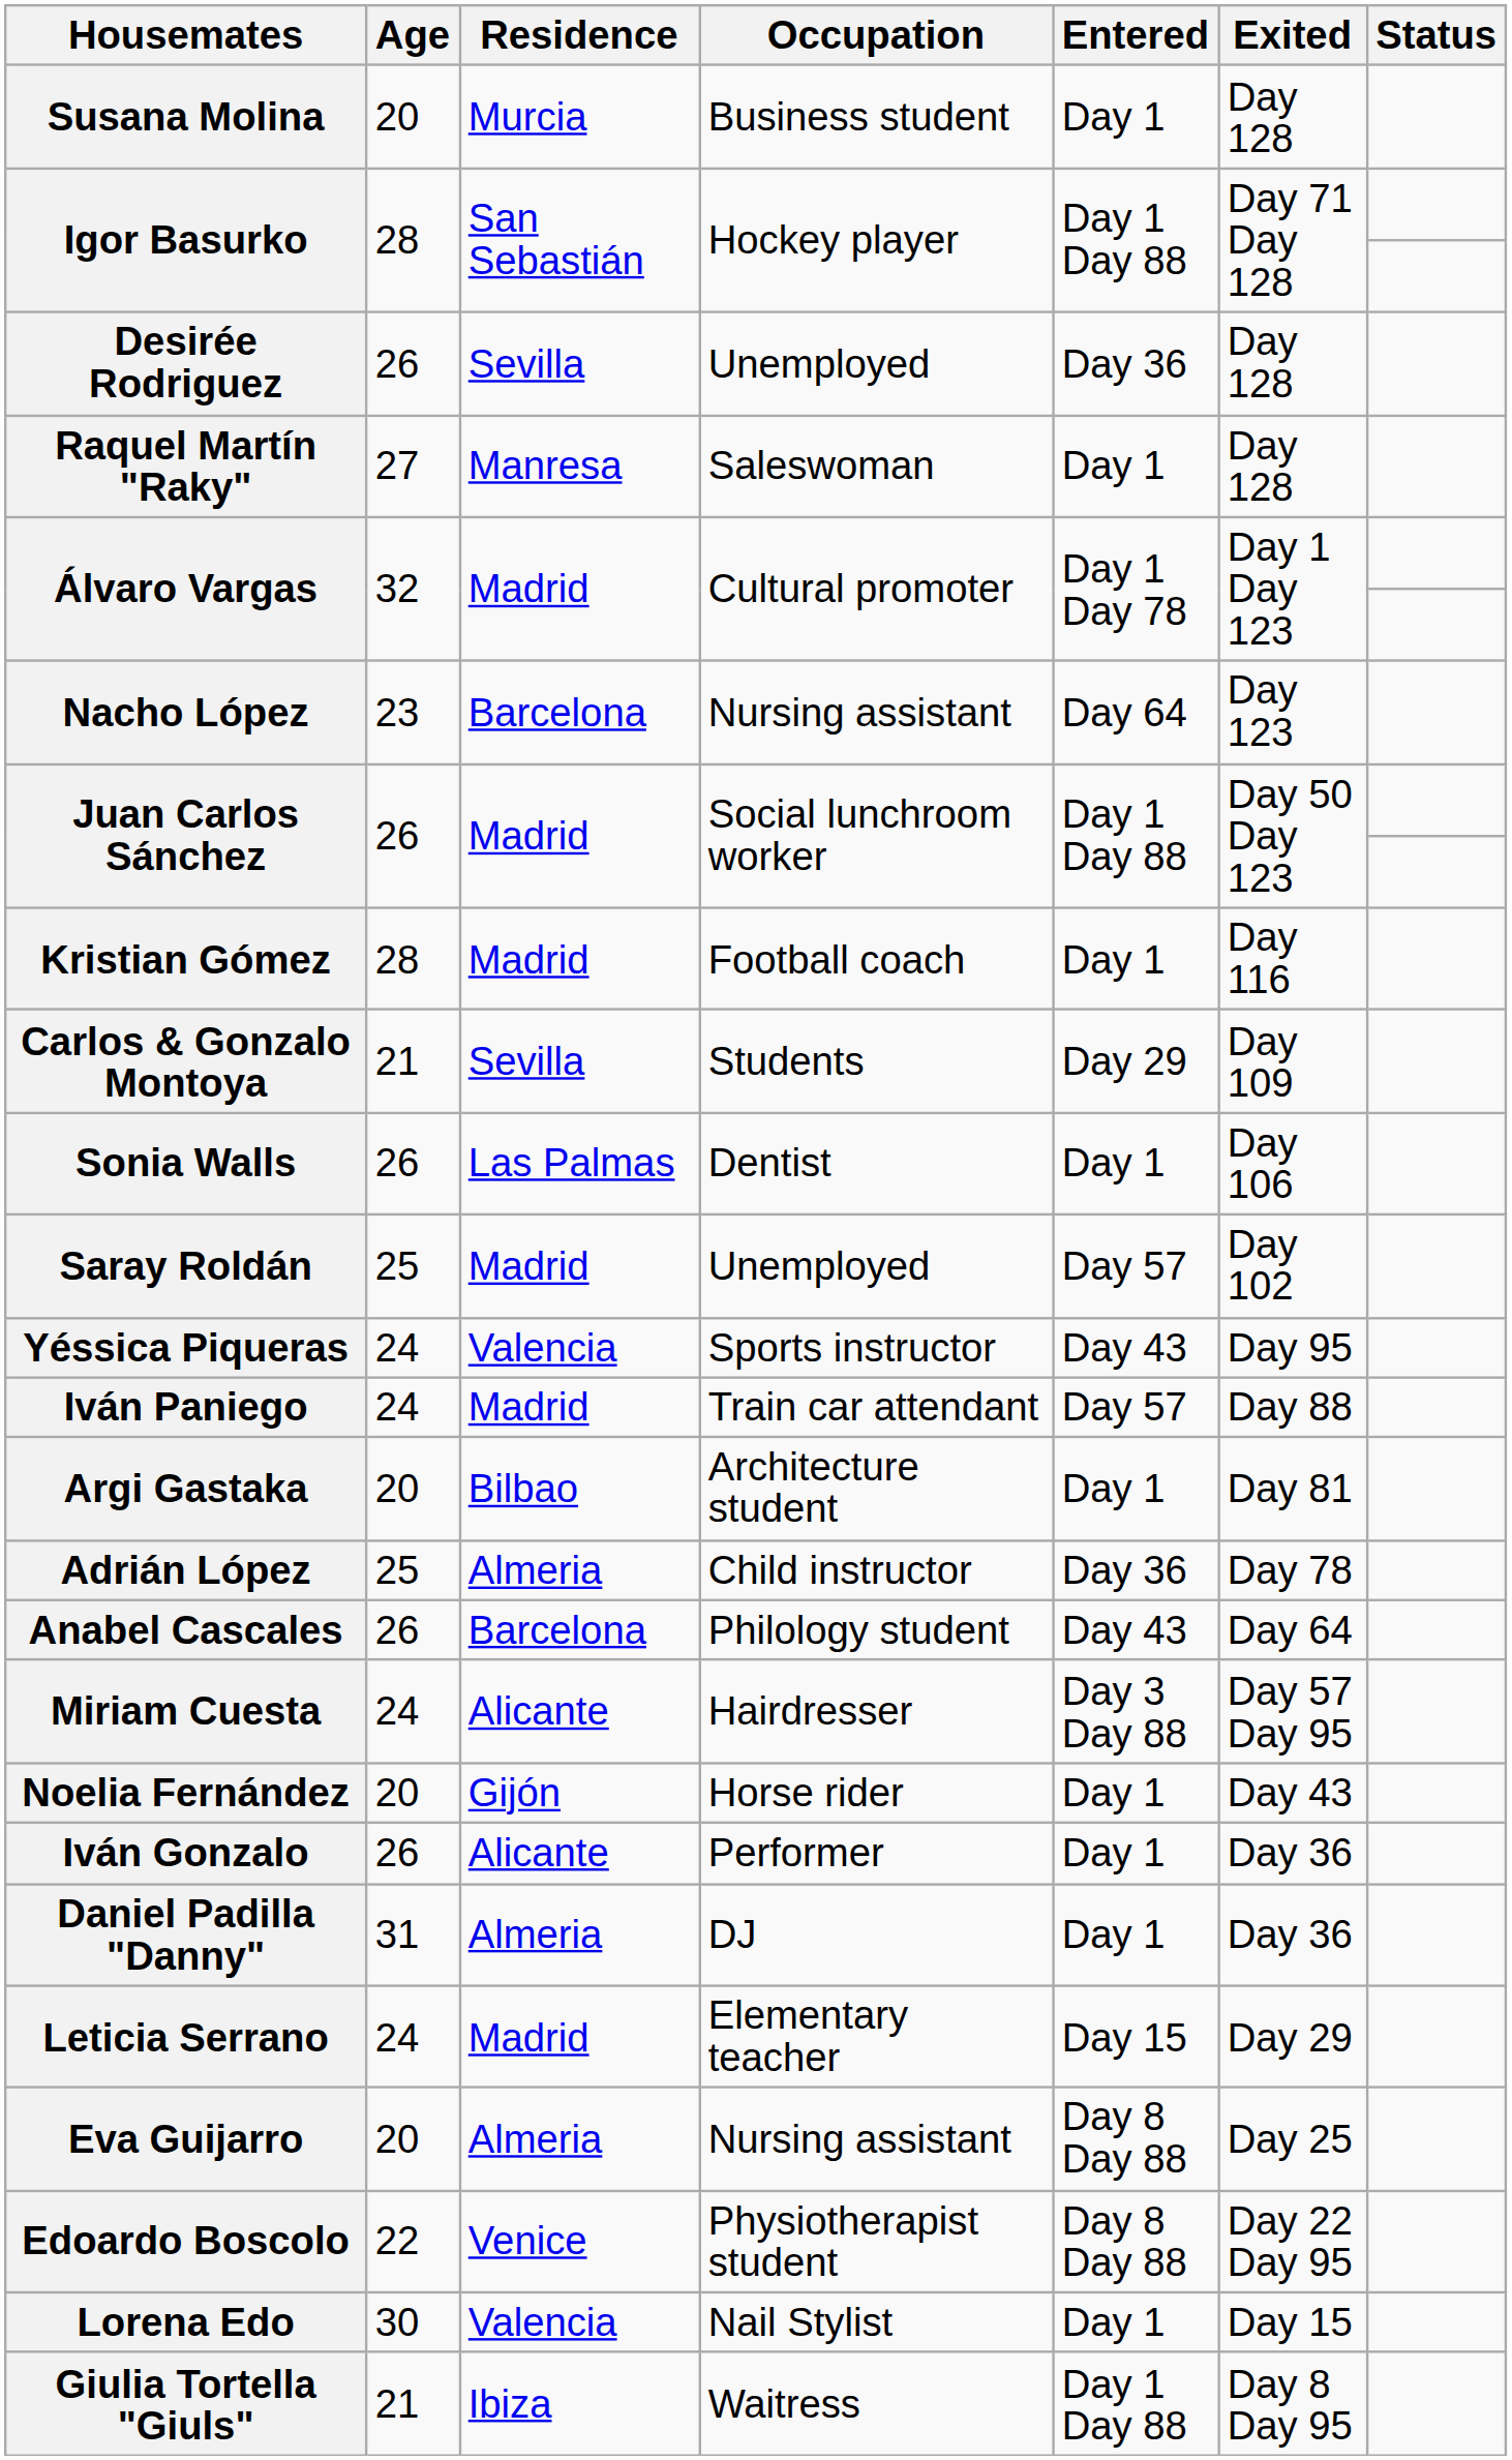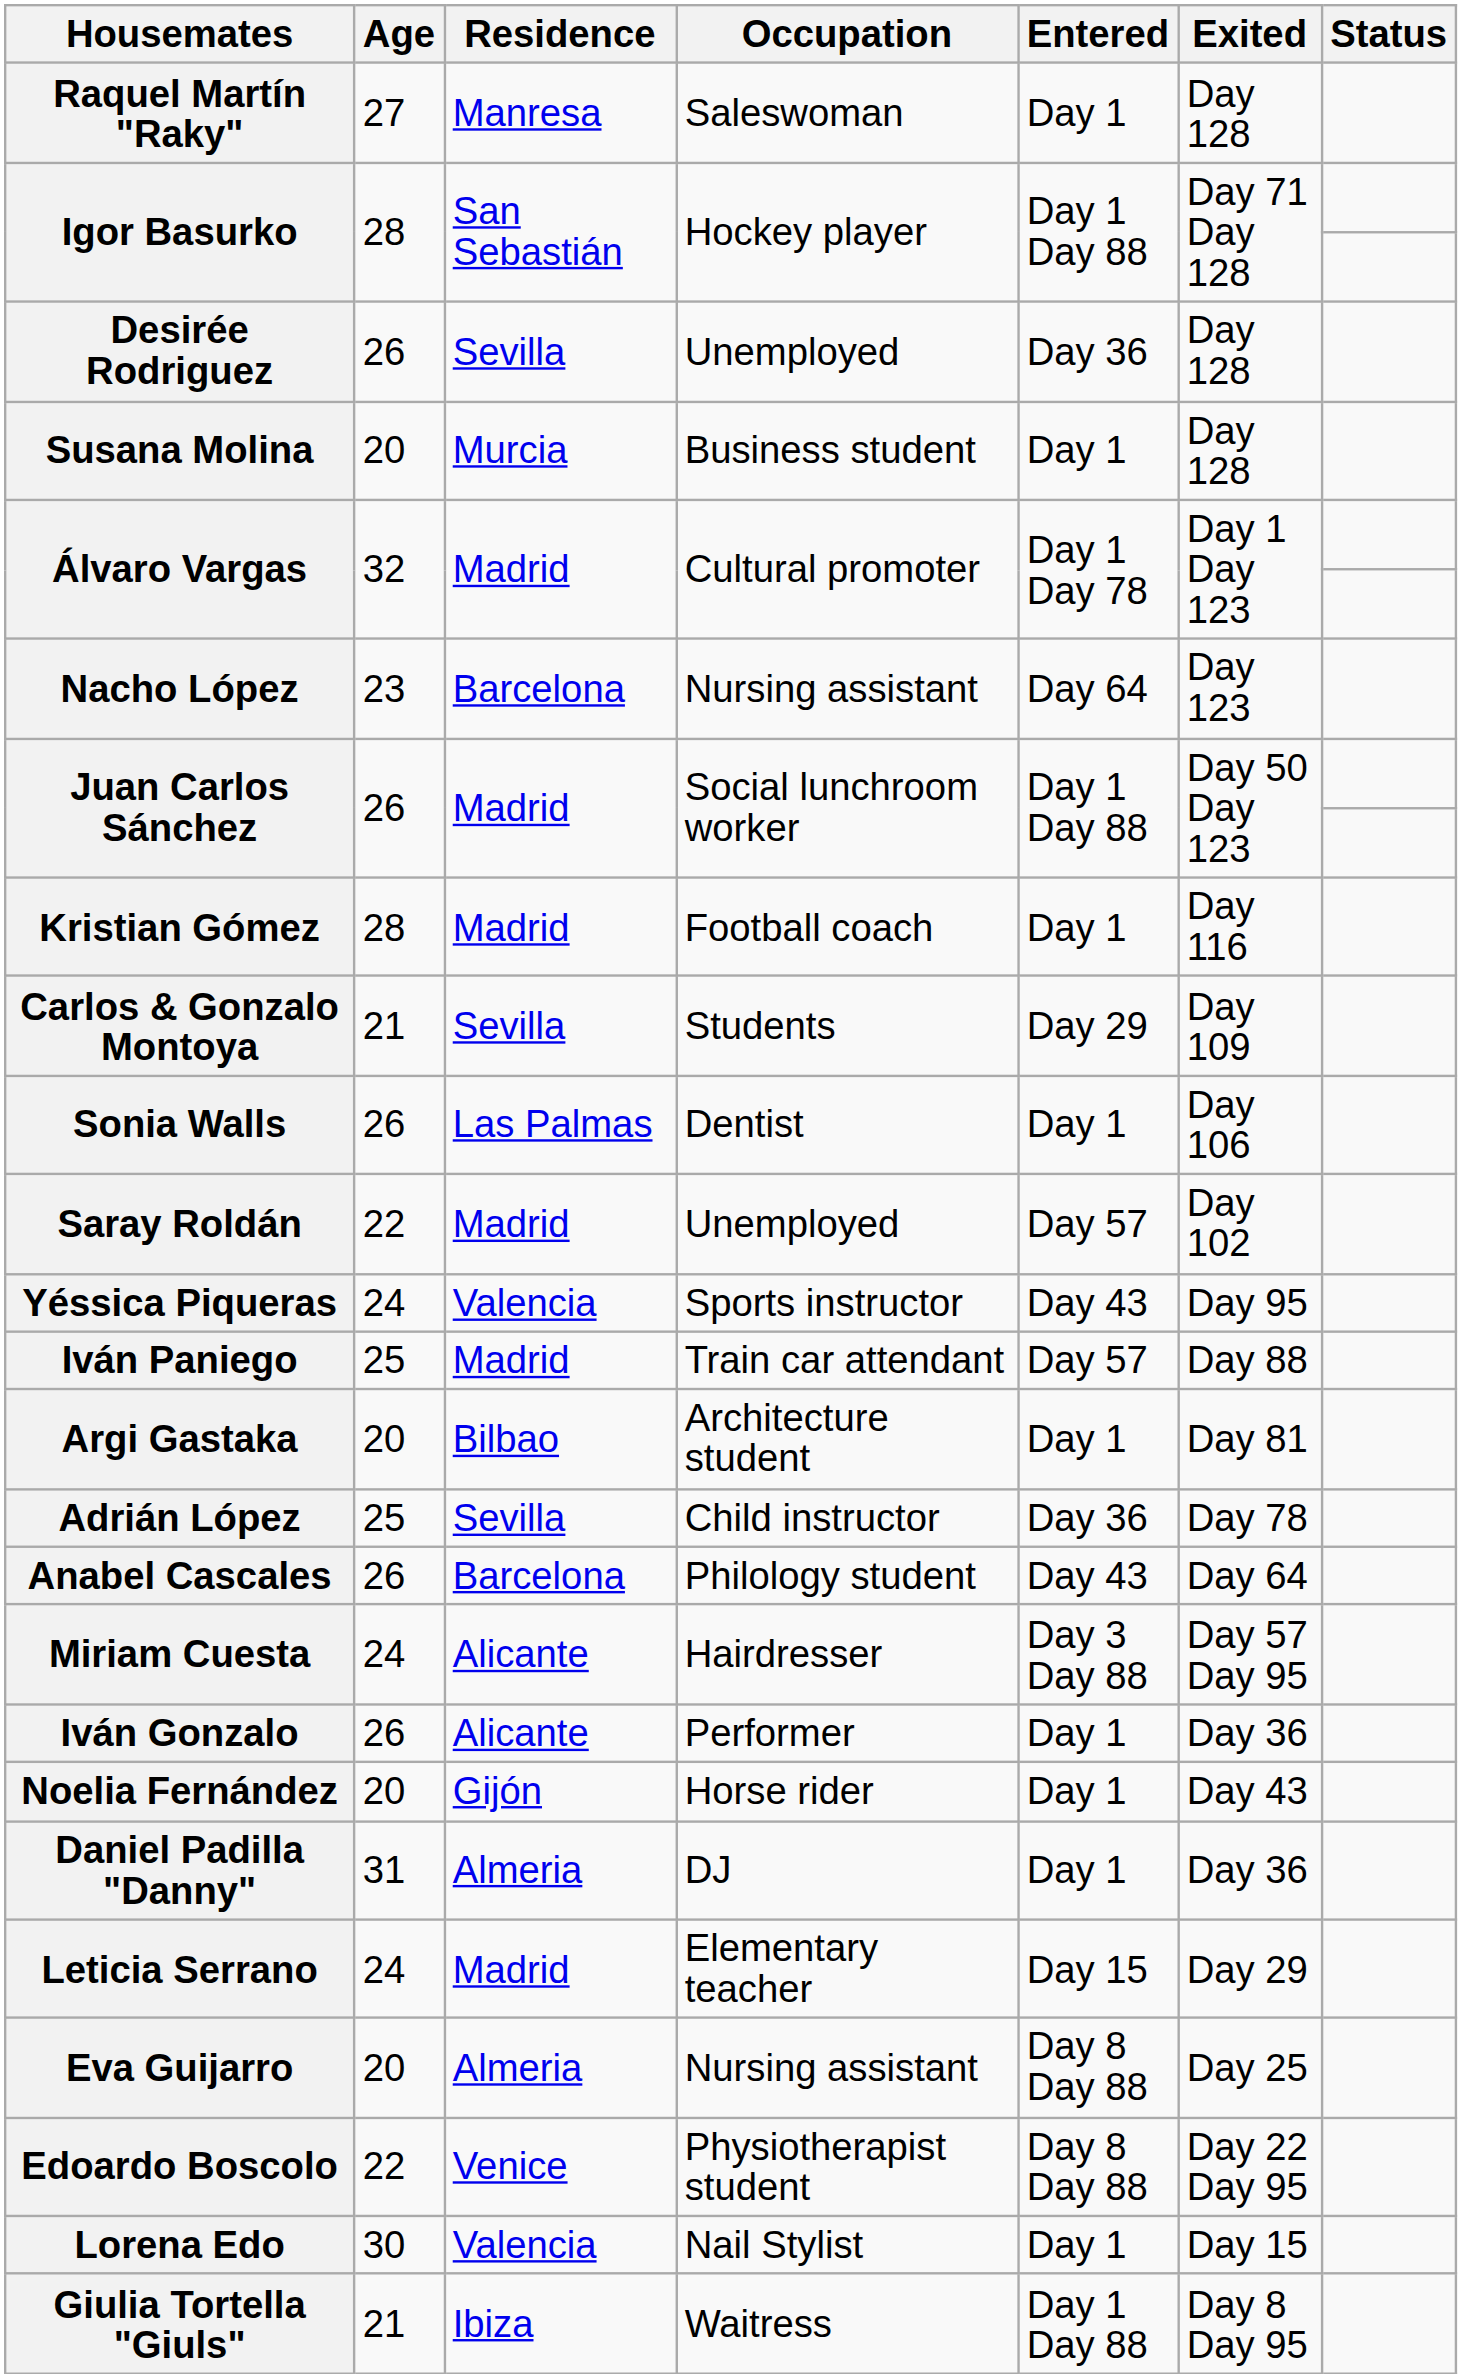rows swapped: Susana Molina <-> Raquel Martín "Raky"
Saray Roldán | Age: 25 -> 22
Iván Paniego | Age: 24 -> 25
Adrián López | Residence: Almeria -> Sevilla
rows swapped: Noelia Fernández <-> Iván Gonzalo
